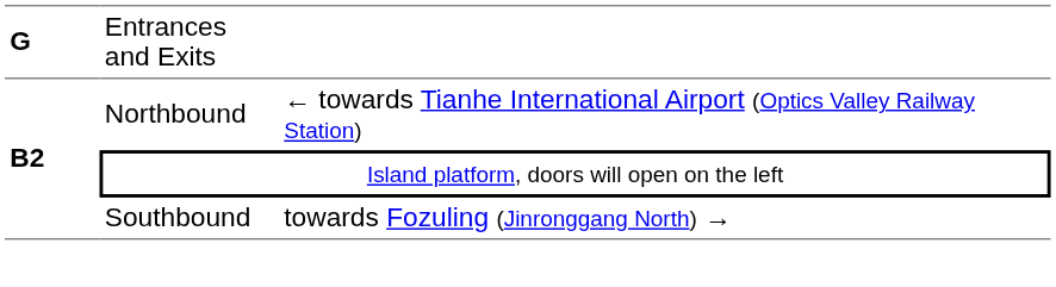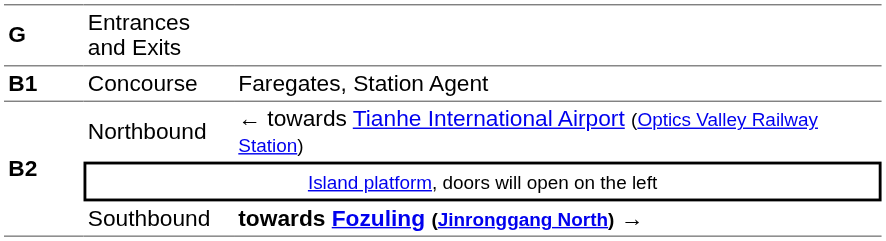+ row: B1 | Concourse | Faregates, Station Agent
Southbound | column 3: normal -> bold
